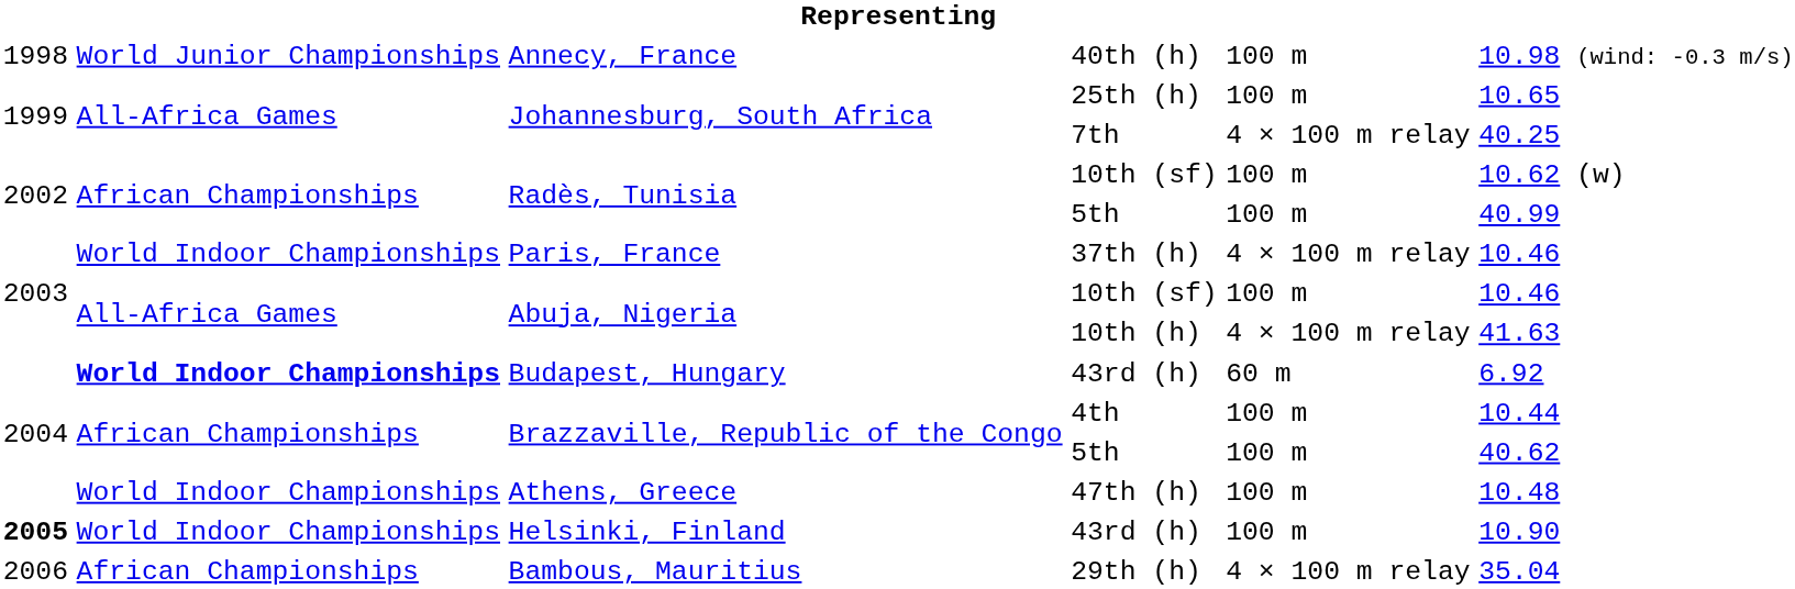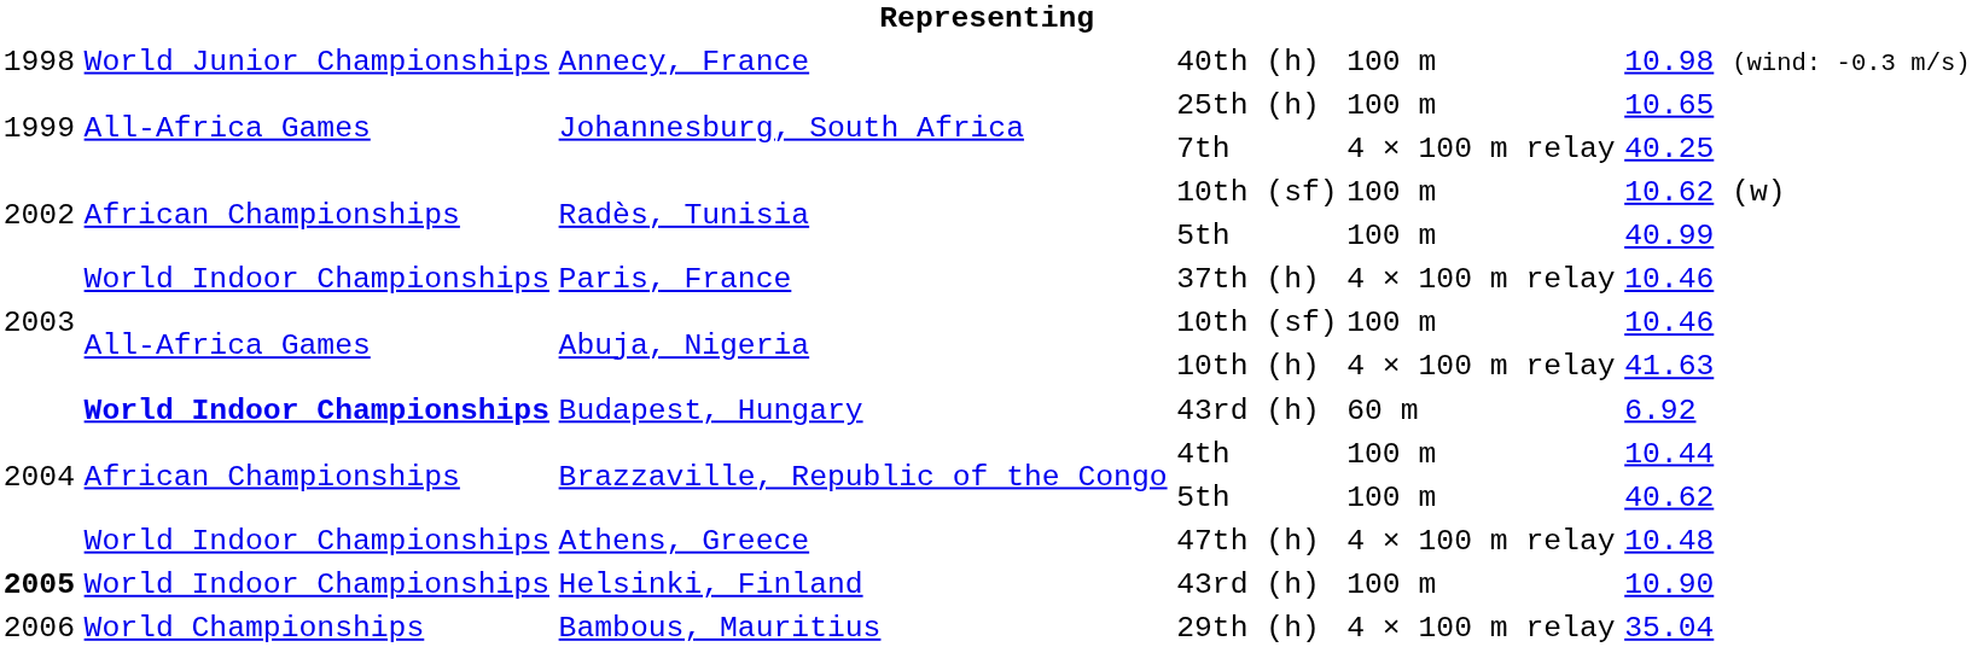47th (h) | column 5: 100 m -> 4 × 100 m relay
29th (h) | column 2: African Championships -> World Championships
